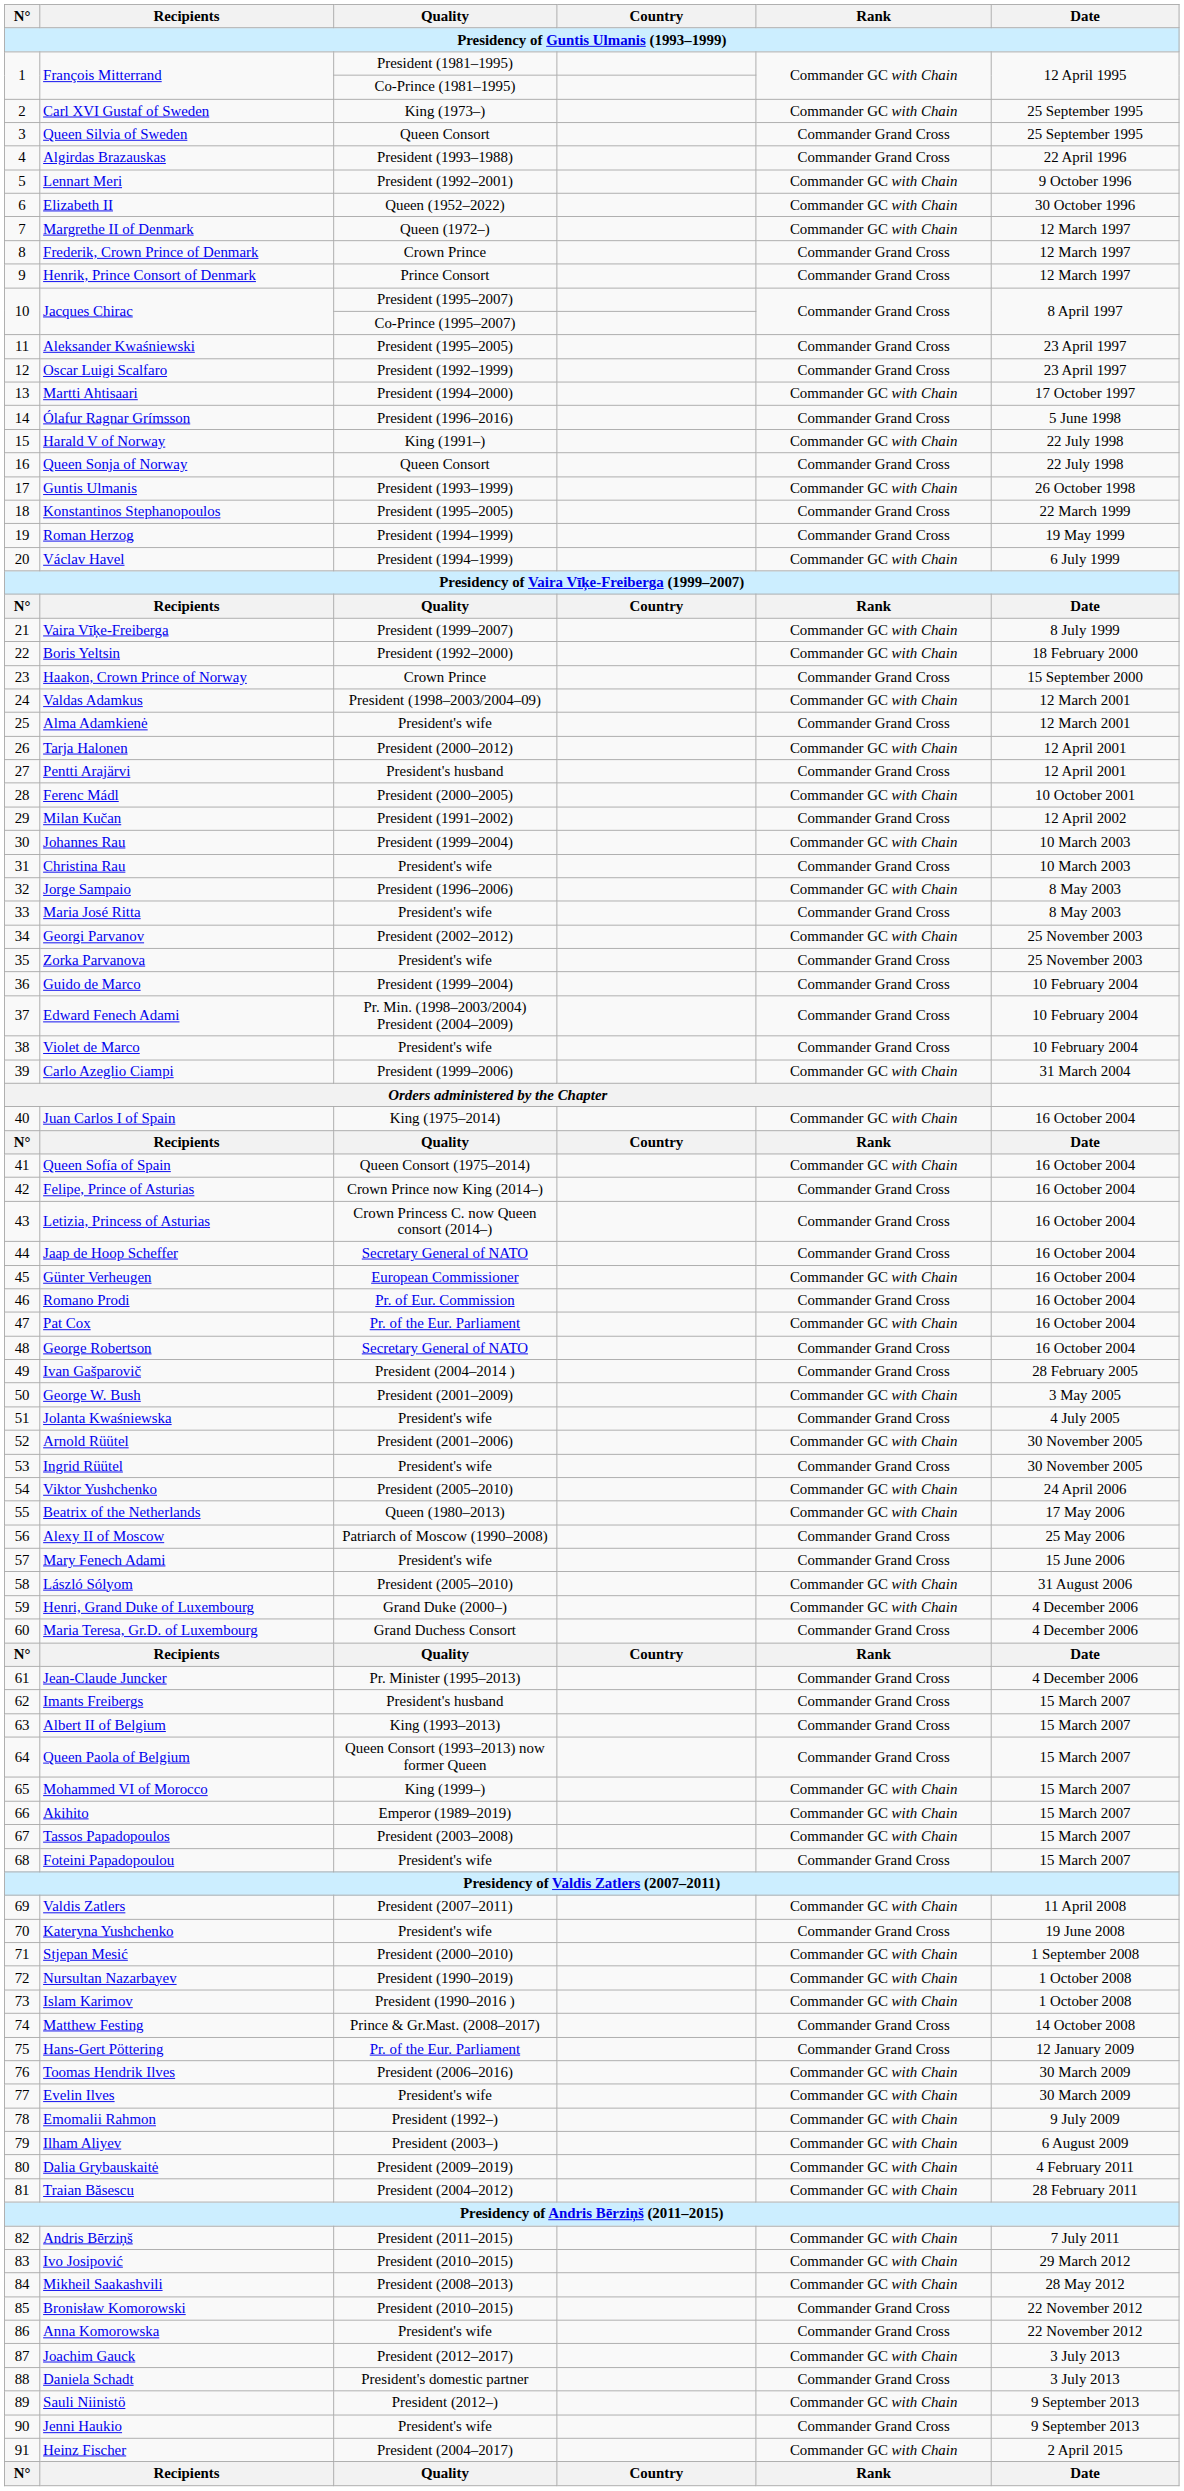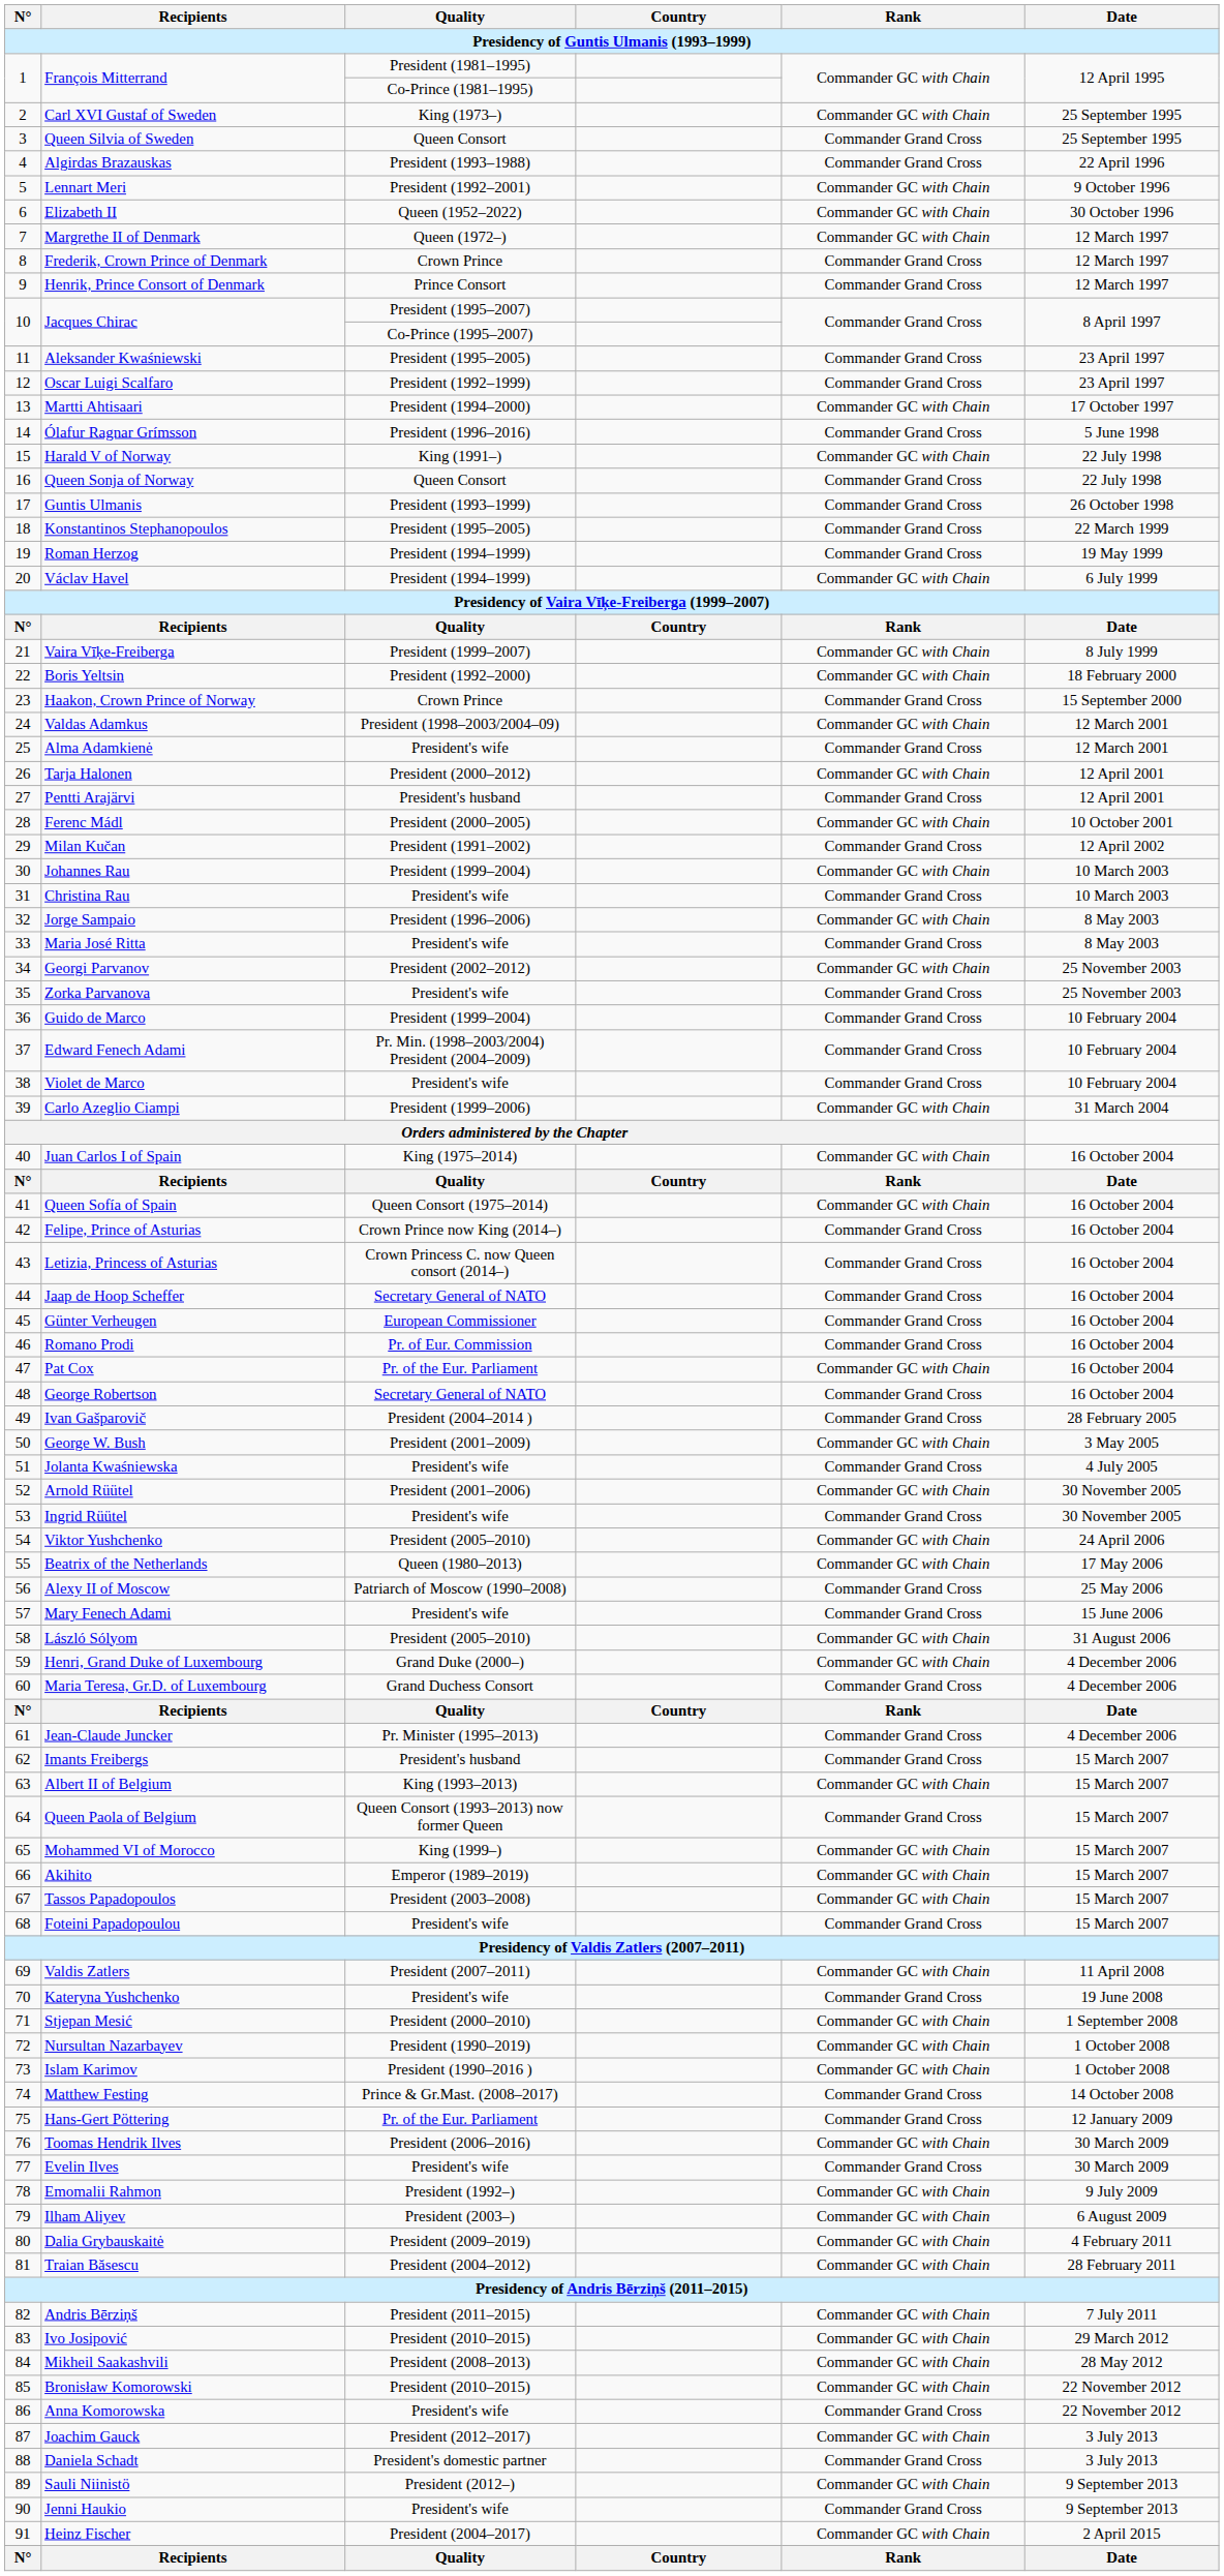Guntis Ulmanis | Rank: Commander GC with Chain -> Commander Grand Cross
Günter Verheugen | Rank: Commander GC with Chain -> Commander Grand Cross
Albert II of Belgium | Rank: Commander Grand Cross -> Commander GC with Chain
Evelin Ilves | Rank: Commander GC with Chain -> Commander Grand Cross
Bronisław Komorowski | Rank: Commander Grand Cross -> Commander GC with Chain
